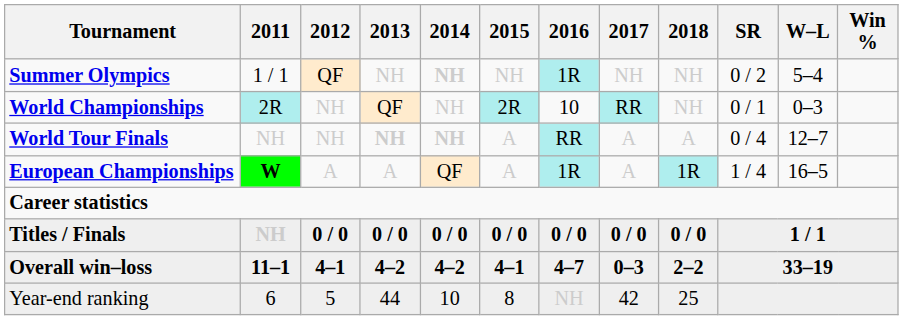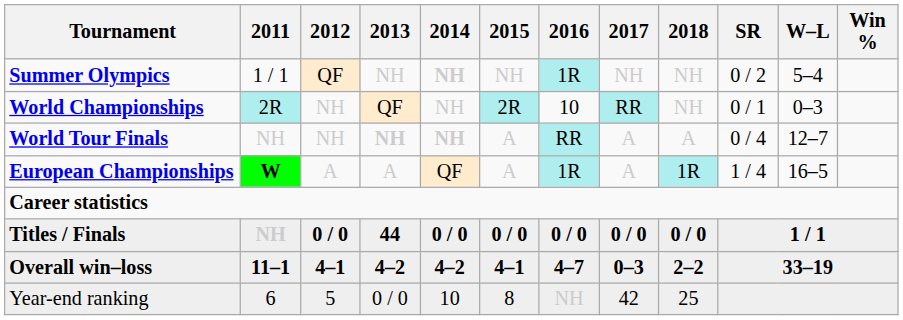Titles / Finals | 2013: 0 / 0 -> 44
Year-end ranking | 2013: 44 -> 0 / 0
